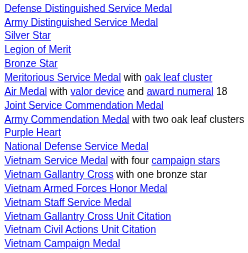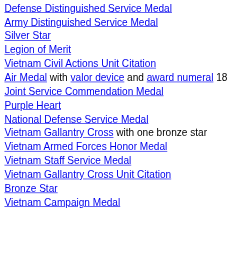rows swapped: Bronze Star <-> Vietnam Civil Actions Unit Citation
- row: Meritorious Service Medal with oak leaf cluster
- row: Army Commendation Medal with two oak leaf clusters
- row: Vietnam Service Medal with four campaign stars
